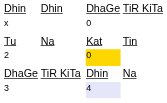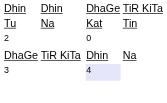- row: x | 0
2 | column 4: gold background -> no background
